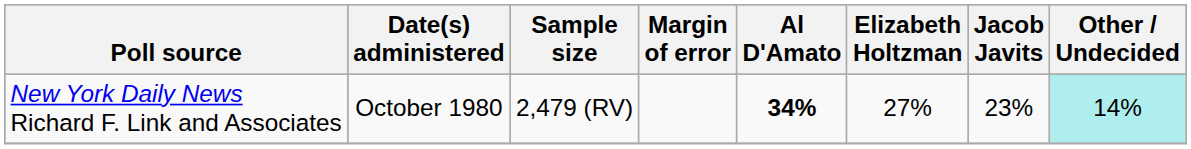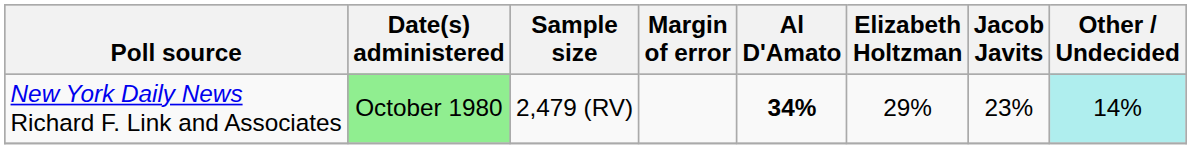New York Daily News Richard F. Link and Associates | Date(s) administered: no background -> lightgreen background
New York Daily News Richard F. Link and Associates | Elizabeth Holtzman: 27% -> 29%
